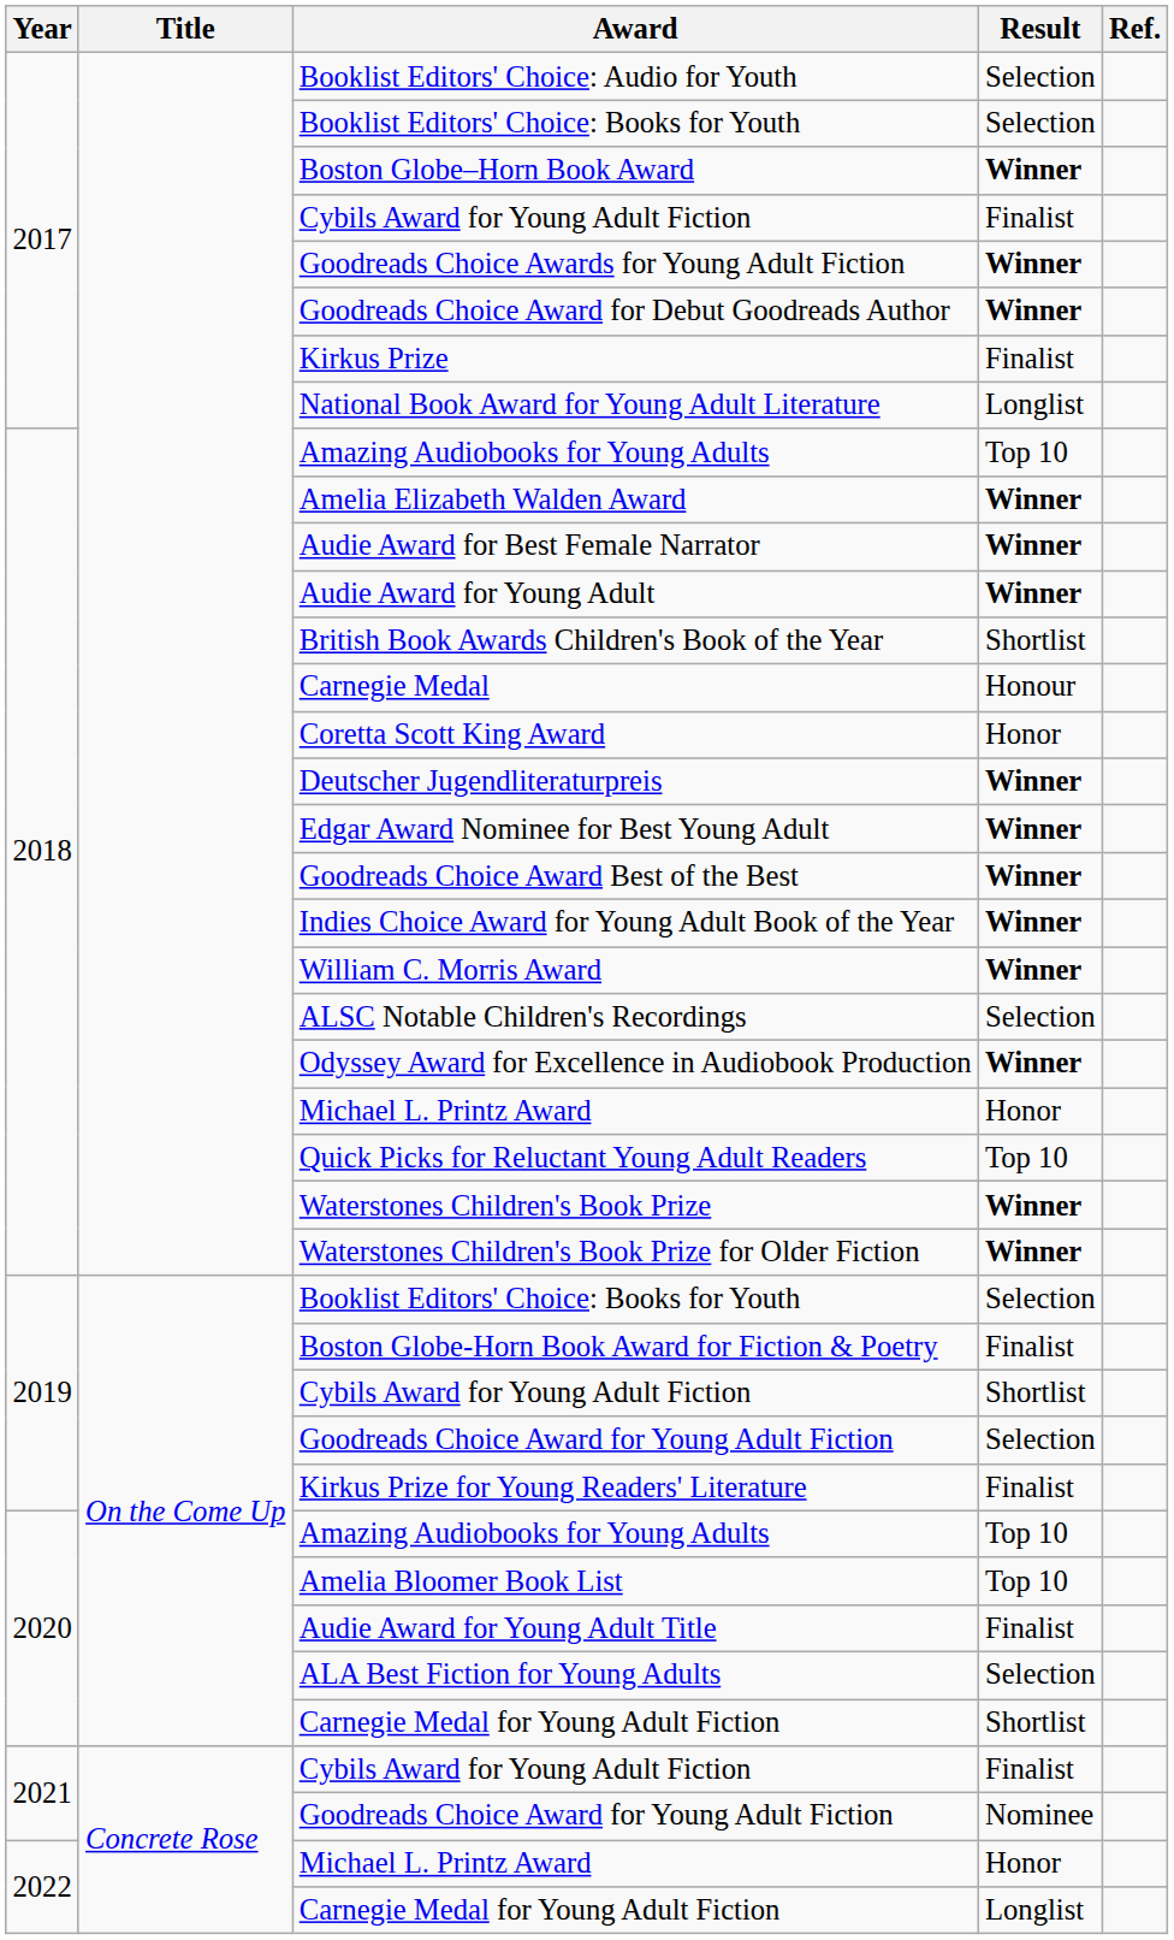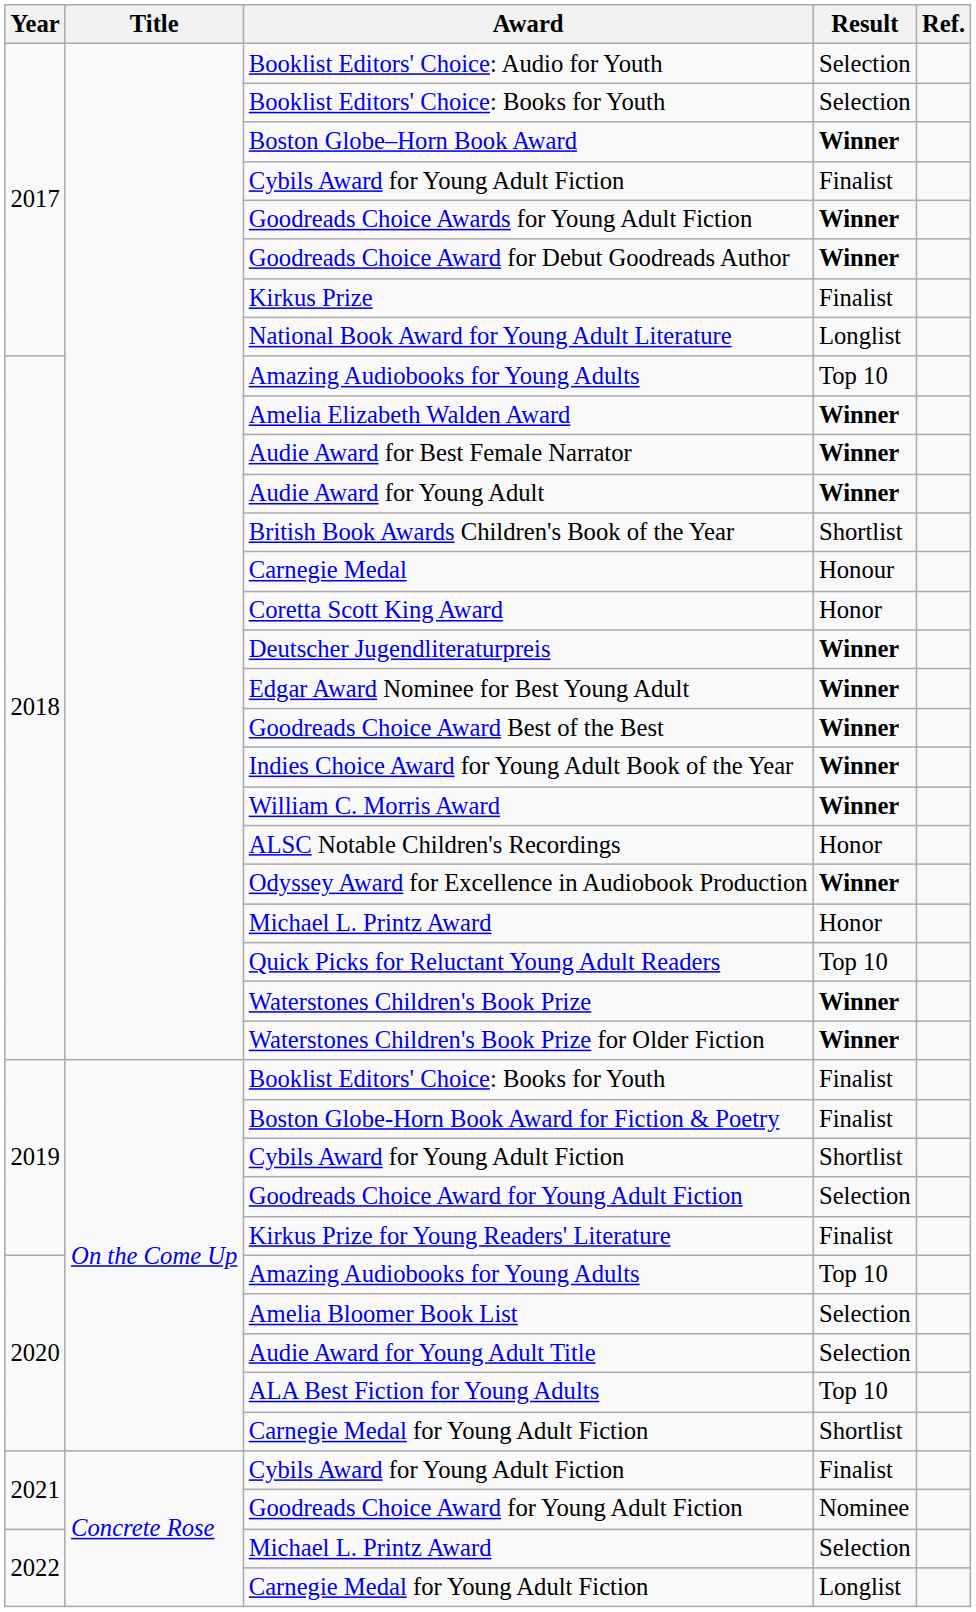ALSC Notable Children's Recordings | Result: Selection -> Honor
2019 / Booklist Editors' Choice: Books for Youth | Result: Selection -> Finalist
Amelia Bloomer Book List | Result: Top 10 -> Selection
Audie Award for Young Adult Title | Result: Finalist -> Selection
ALA Best Fiction for Young Adults | Result: Selection -> Top 10
2022 / Michael L. Printz Award | Result: Honor -> Selection
